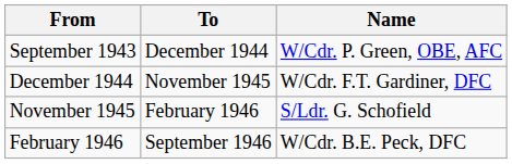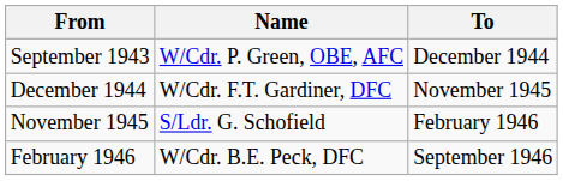columns swapped: To <-> Name
